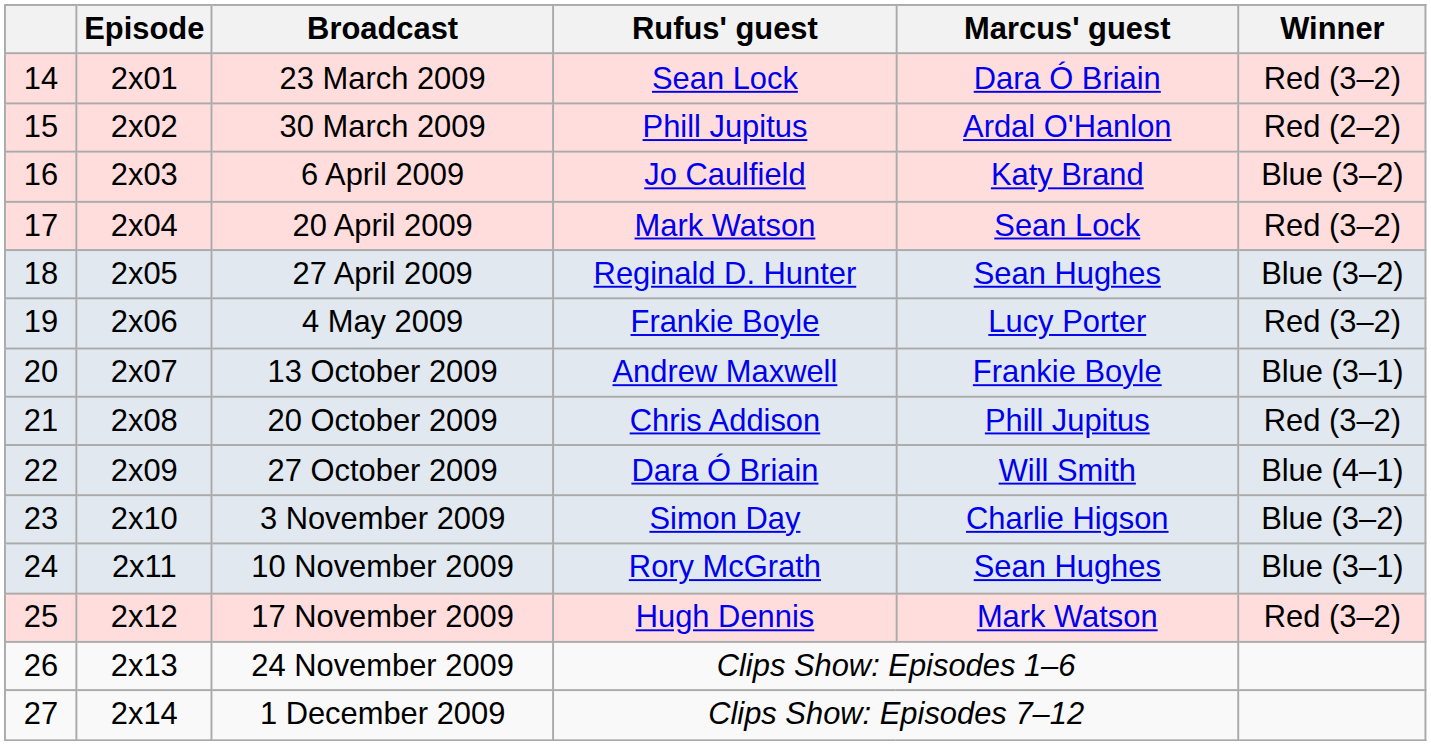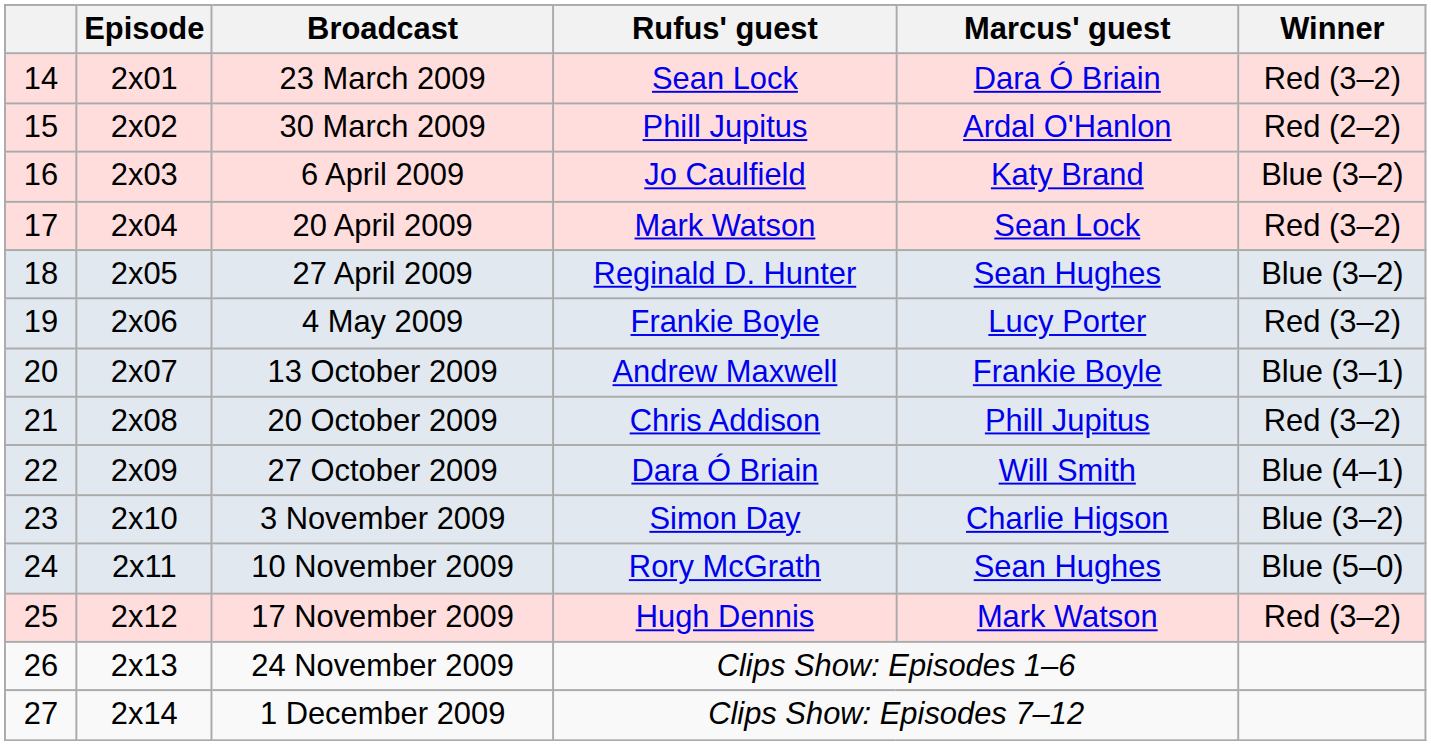10 November 2009 | Winner: Blue (3–1) -> Blue (5–0)
